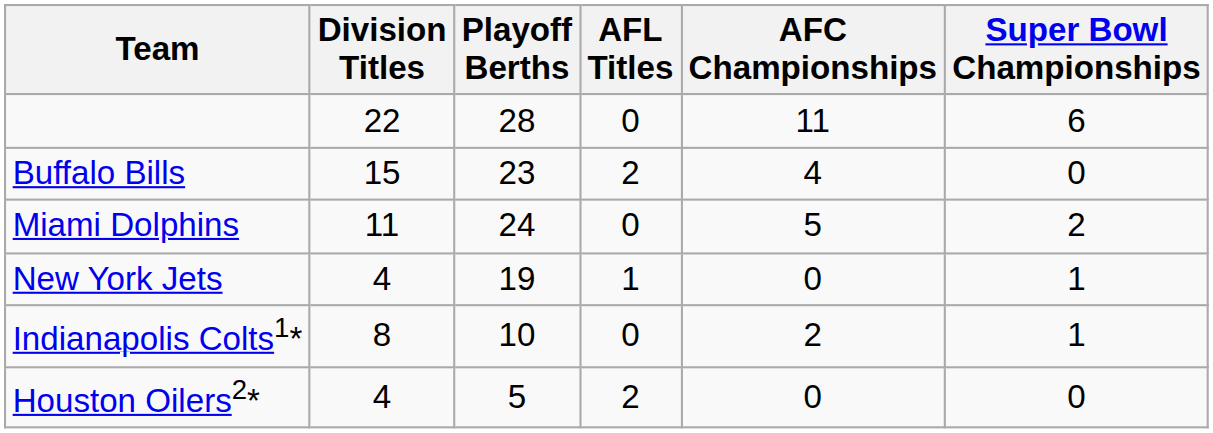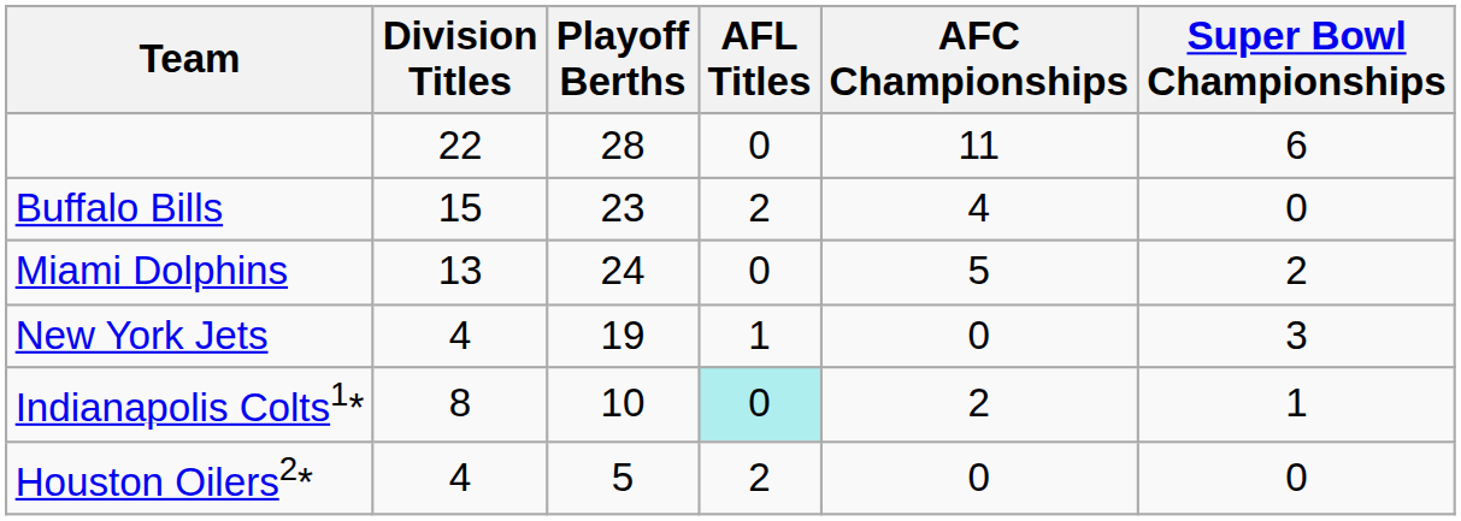Miami Dolphins | Division Titles: 11 -> 13
New York Jets | Super Bowl Championships: 1 -> 3
Indianapolis Colts1* | AFL Titles: no background -> paleturquoise background
